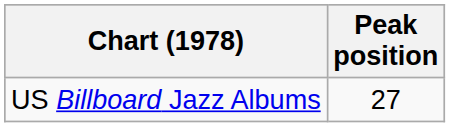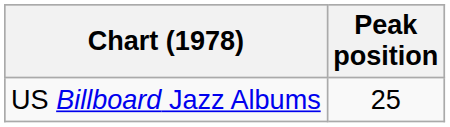US Billboard Jazz Albums | Peak position: 27 -> 25
